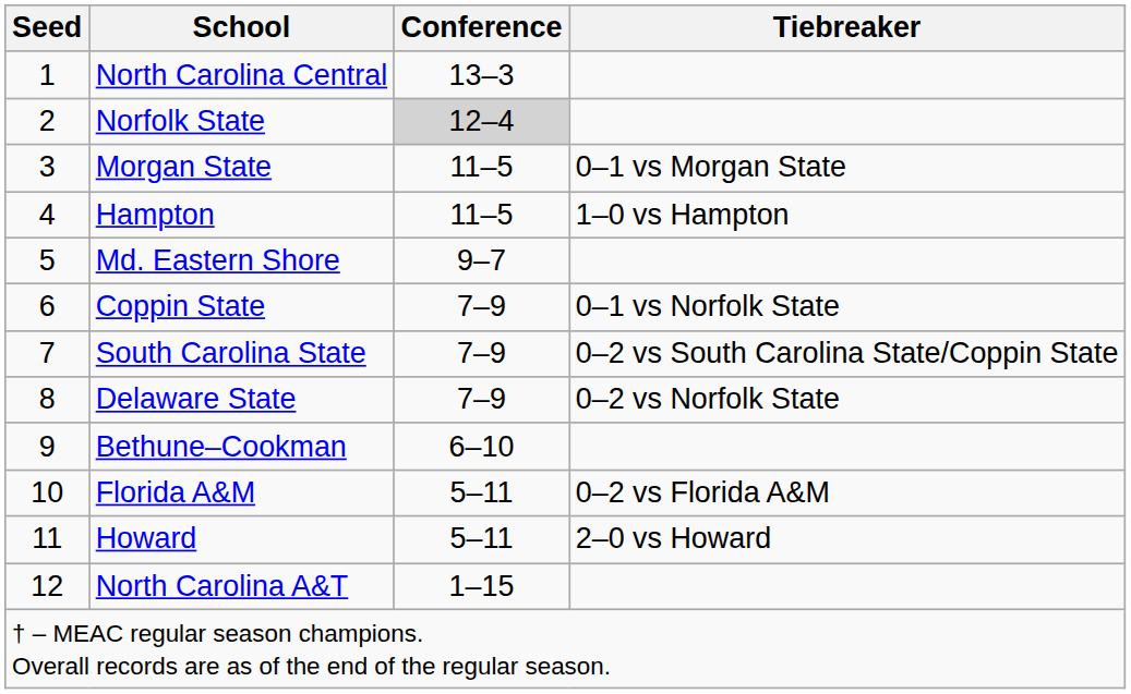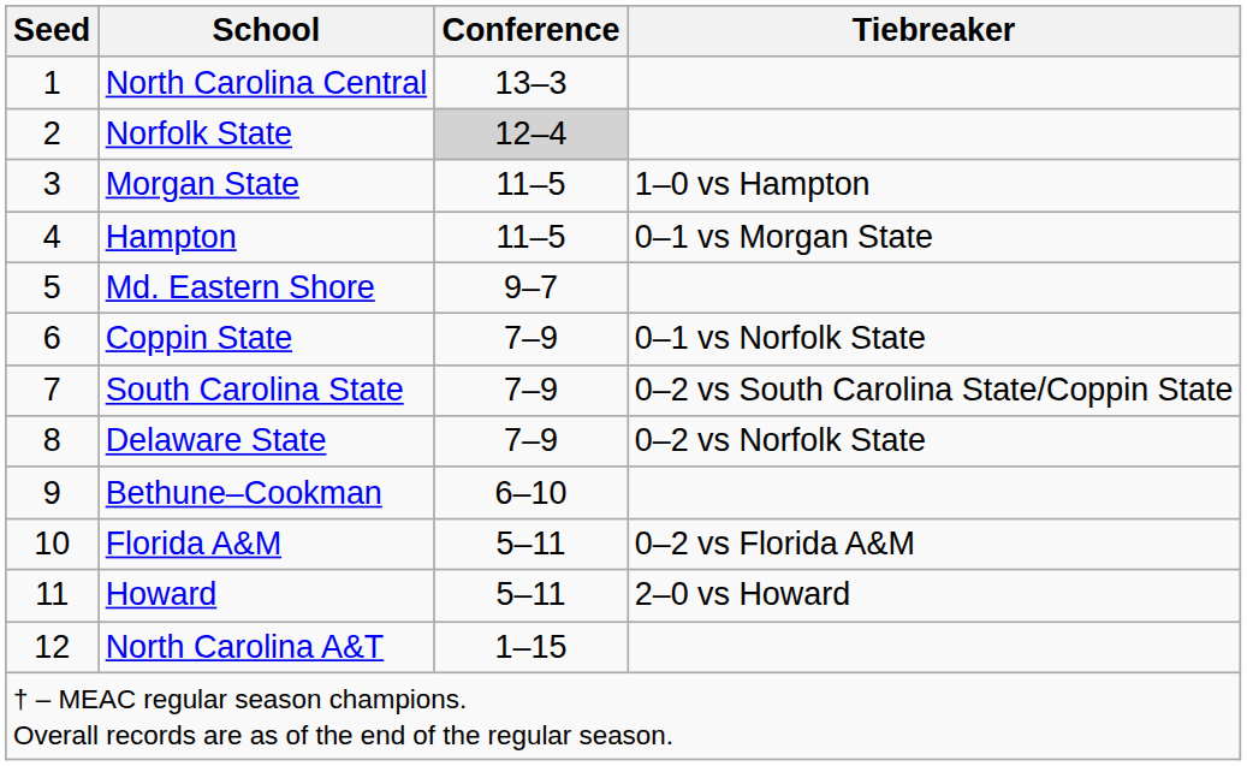Morgan State | Tiebreaker: 0–1 vs Morgan State -> 1–0 vs Hampton
Hampton | Tiebreaker: 1–0 vs Hampton -> 0–1 vs Morgan State
